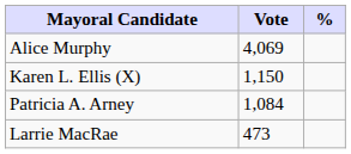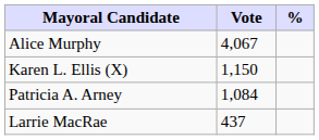Alice Murphy | Vote: 4,069 -> 4,067
Larrie MacRae | Vote: 473 -> 437
